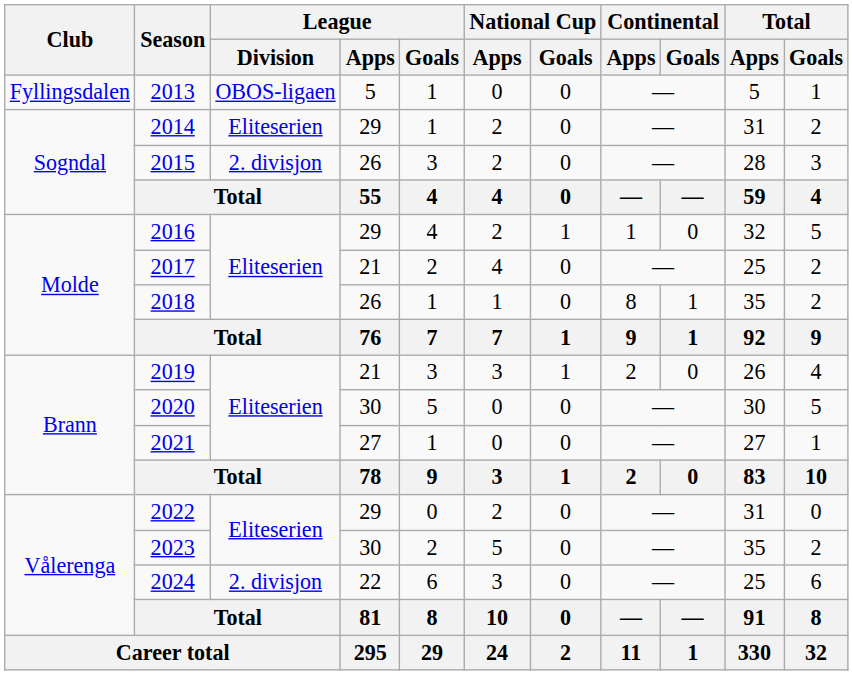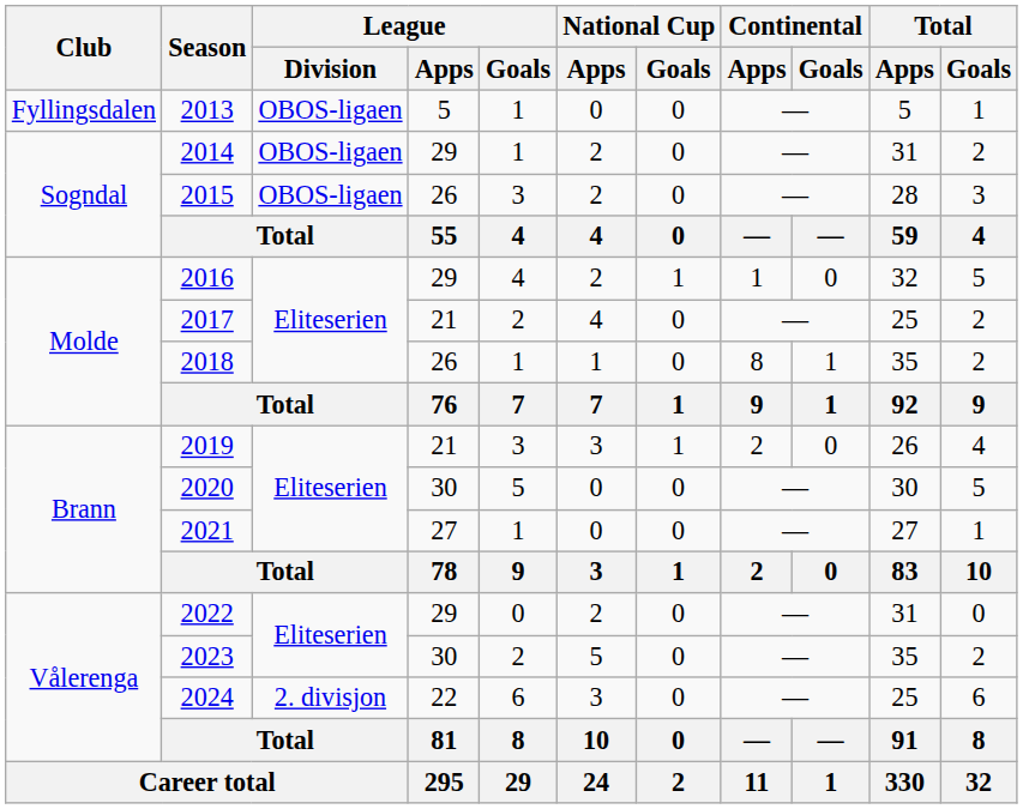2014 | League / Division: Eliteserien -> OBOS-ligaen
2015 | League / Division: 2. divisjon -> OBOS-ligaen
